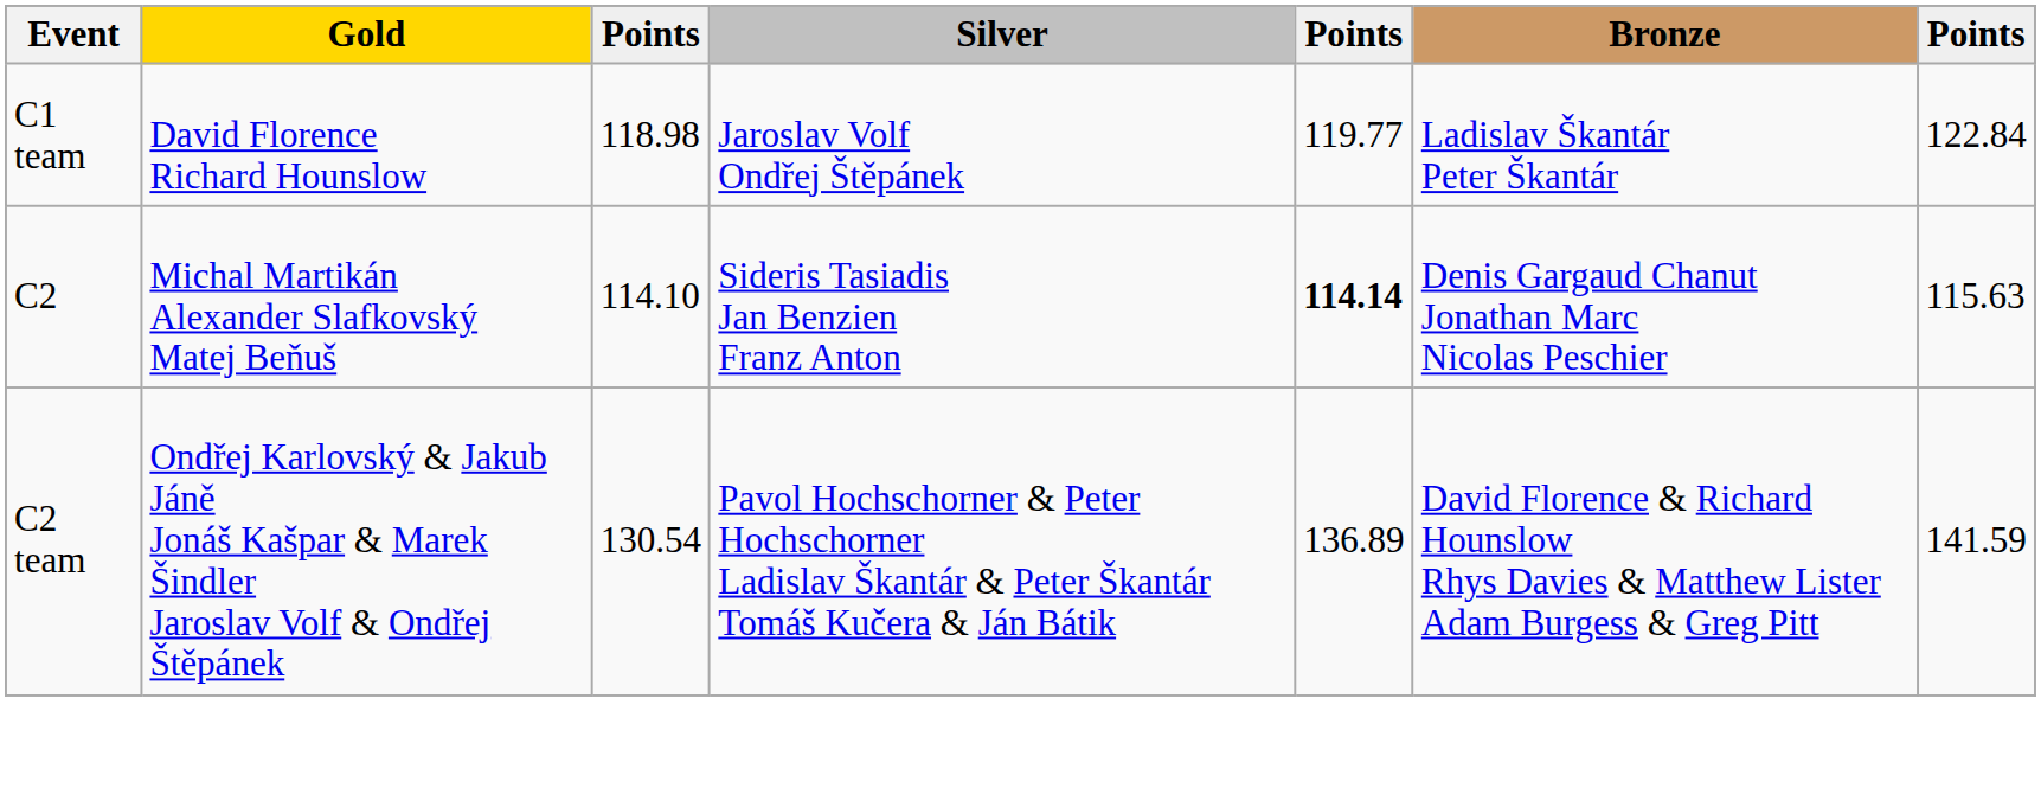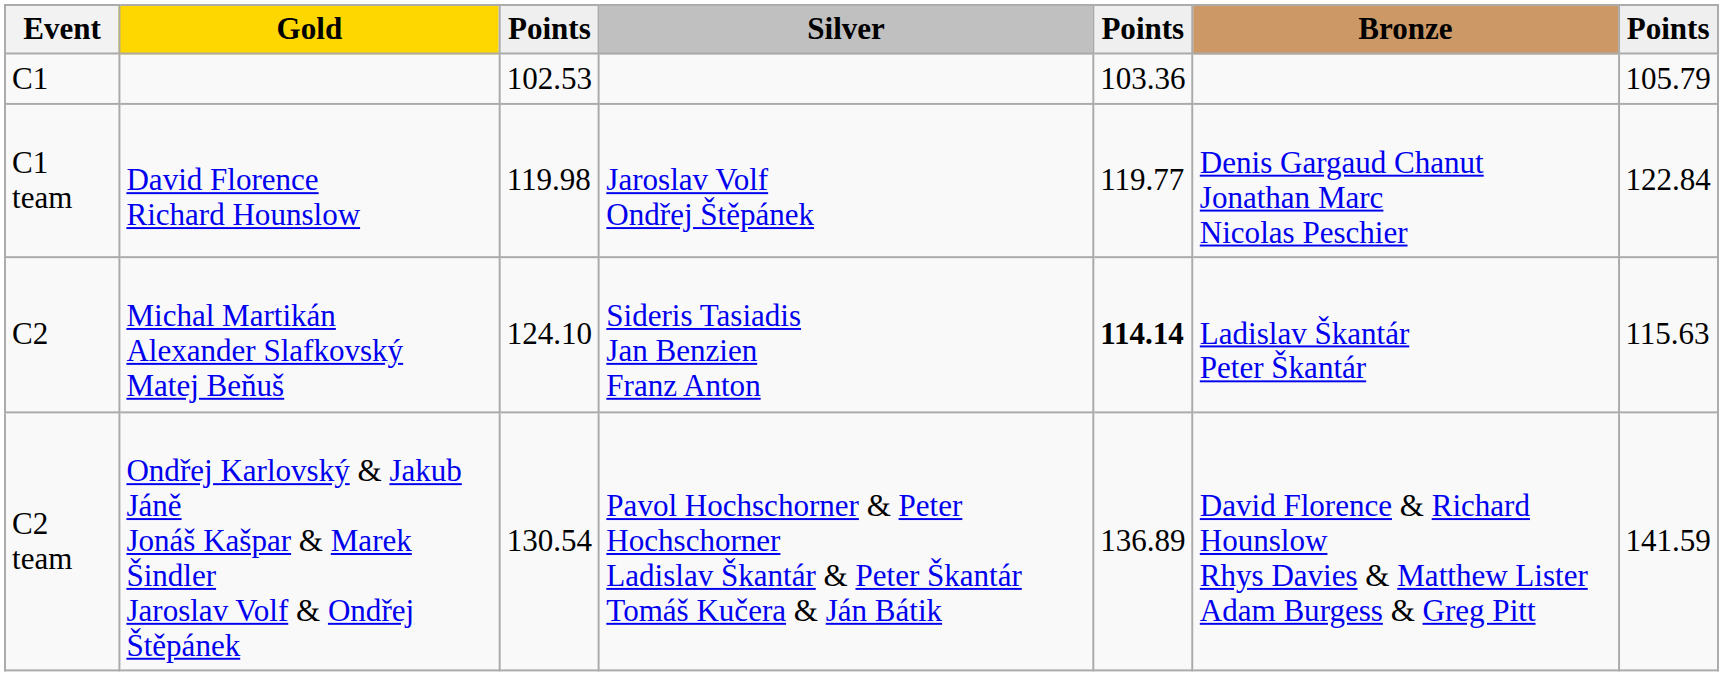+ row: C1 | 102.53 | 103.36 | 105.79
C1 team | column 3: 118.98 -> 119.98
C1 team | Bronze: Ladislav Škantár Peter Škantár -> Denis Gargaud Chanut Jonathan Marc Nicolas Peschier
C2 | column 3: 114.10 -> 124.10
C2 | Bronze: Denis Gargaud Chanut Jonathan Marc Nicolas Peschier -> Ladislav Škantár Peter Škantár
